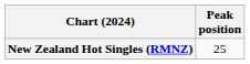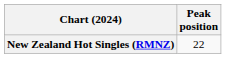New Zealand Hot Singles (RMNZ) | Peak position: 25 -> 22
